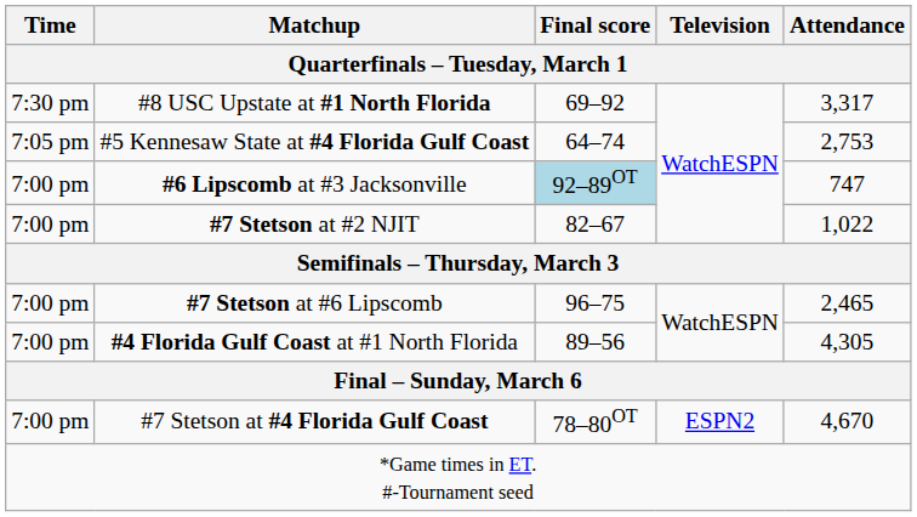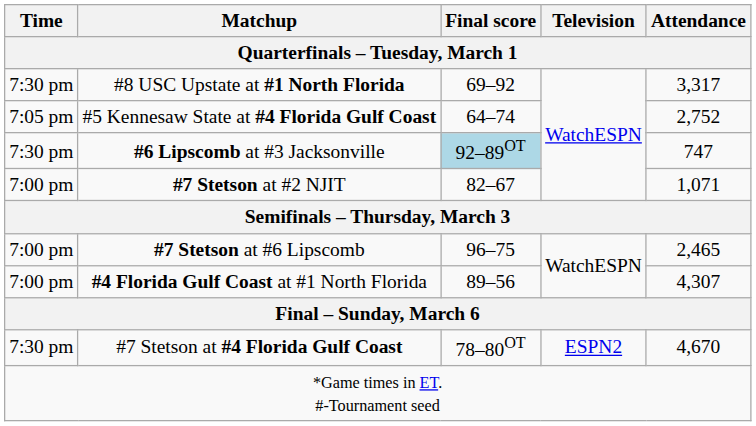#5 Kennesaw State at #4 Florida Gulf Coast | Attendance / Quarterfinals – Tuesday, March 1: 2,753 -> 2,752
#6 Lipscomb at #3 Jacksonville | Time / Quarterfinals – Tuesday, March 1: 7:00 pm -> 7:30 pm
#7 Stetson at #2 NJIT | Attendance / Quarterfinals – Tuesday, March 1: 1,022 -> 1,071
#4 Florida Gulf Coast at #1 North Florida | Attendance / Quarterfinals – Tuesday, March 1: 4,305 -> 4,307
#7 Stetson at #4 Florida Gulf Coast | Time / Quarterfinals – Tuesday, March 1: 7:00 pm -> 7:30 pm
